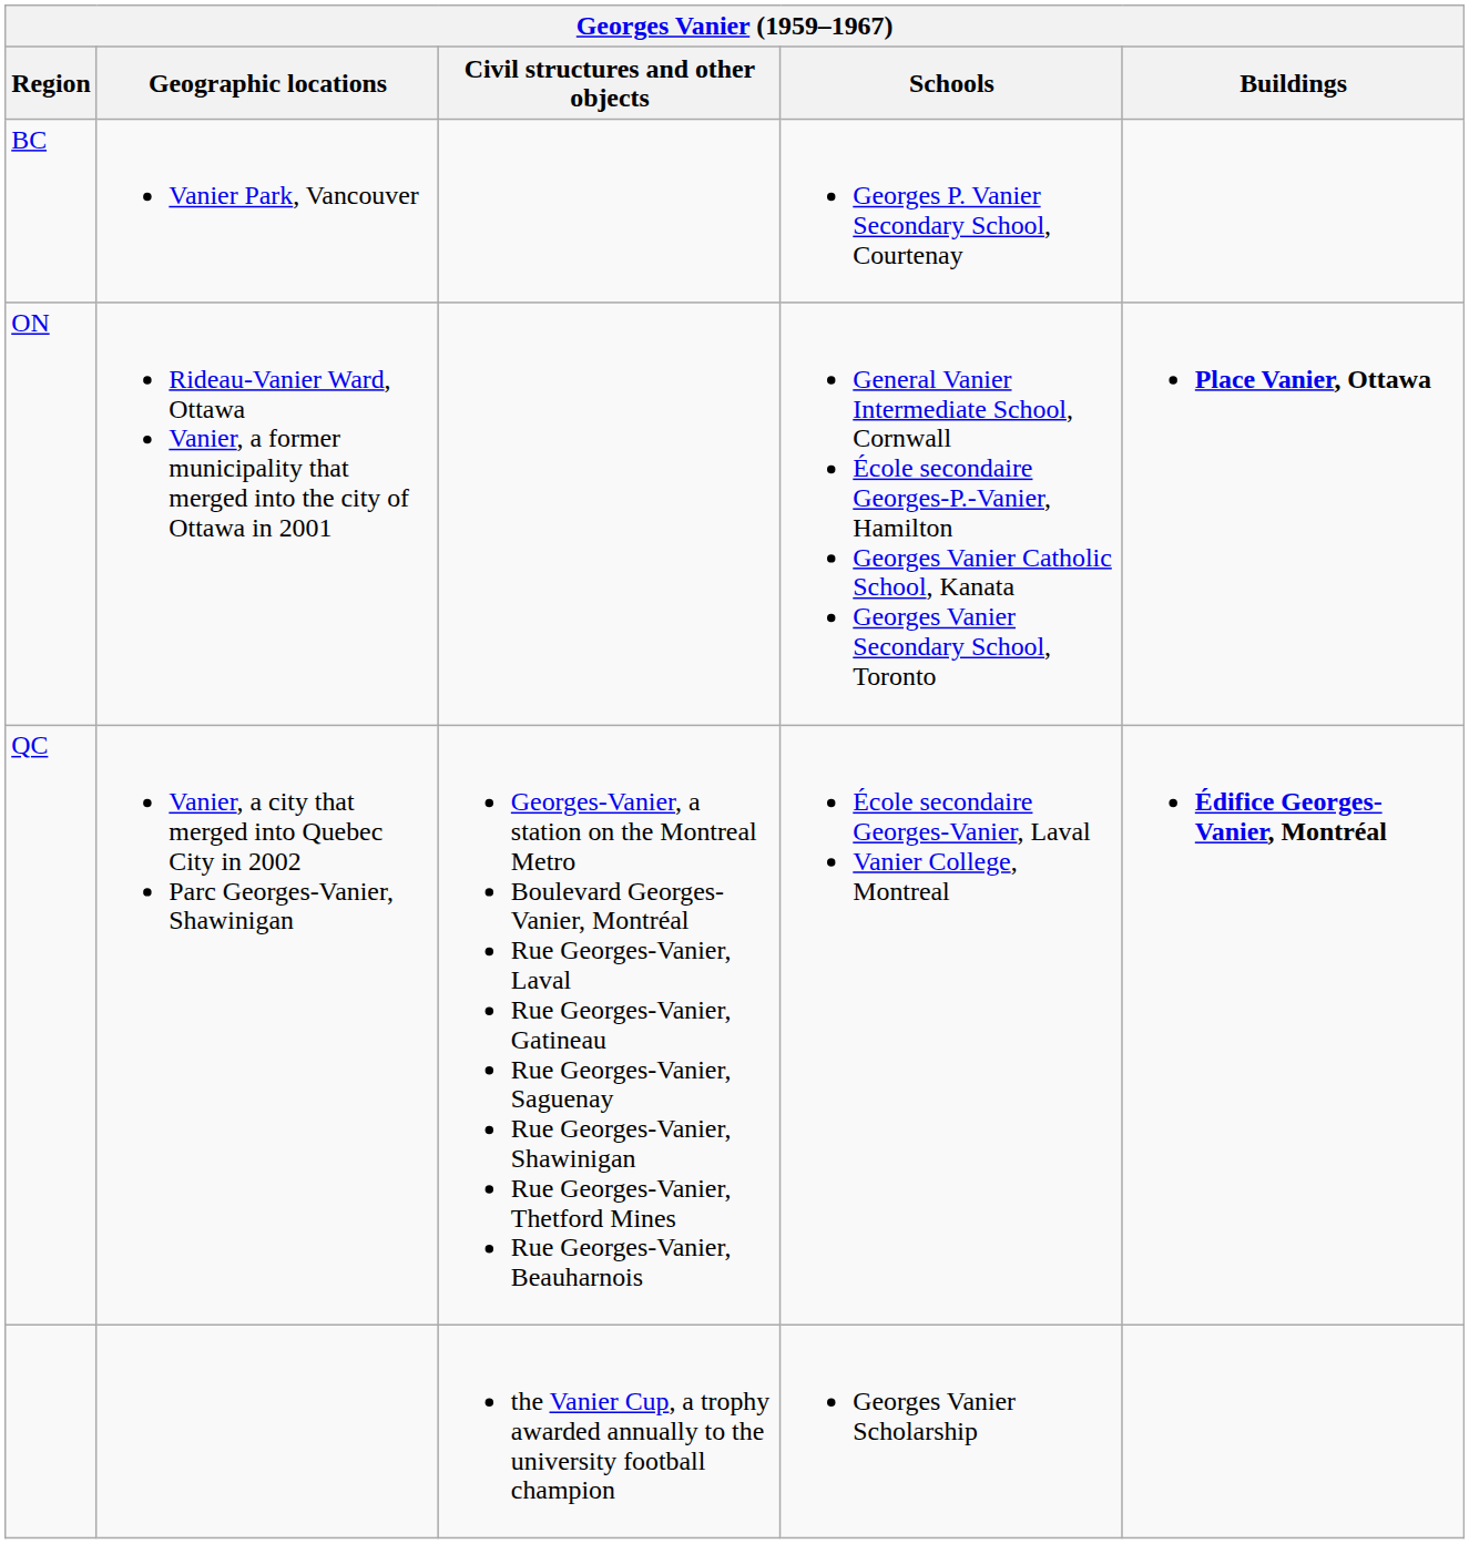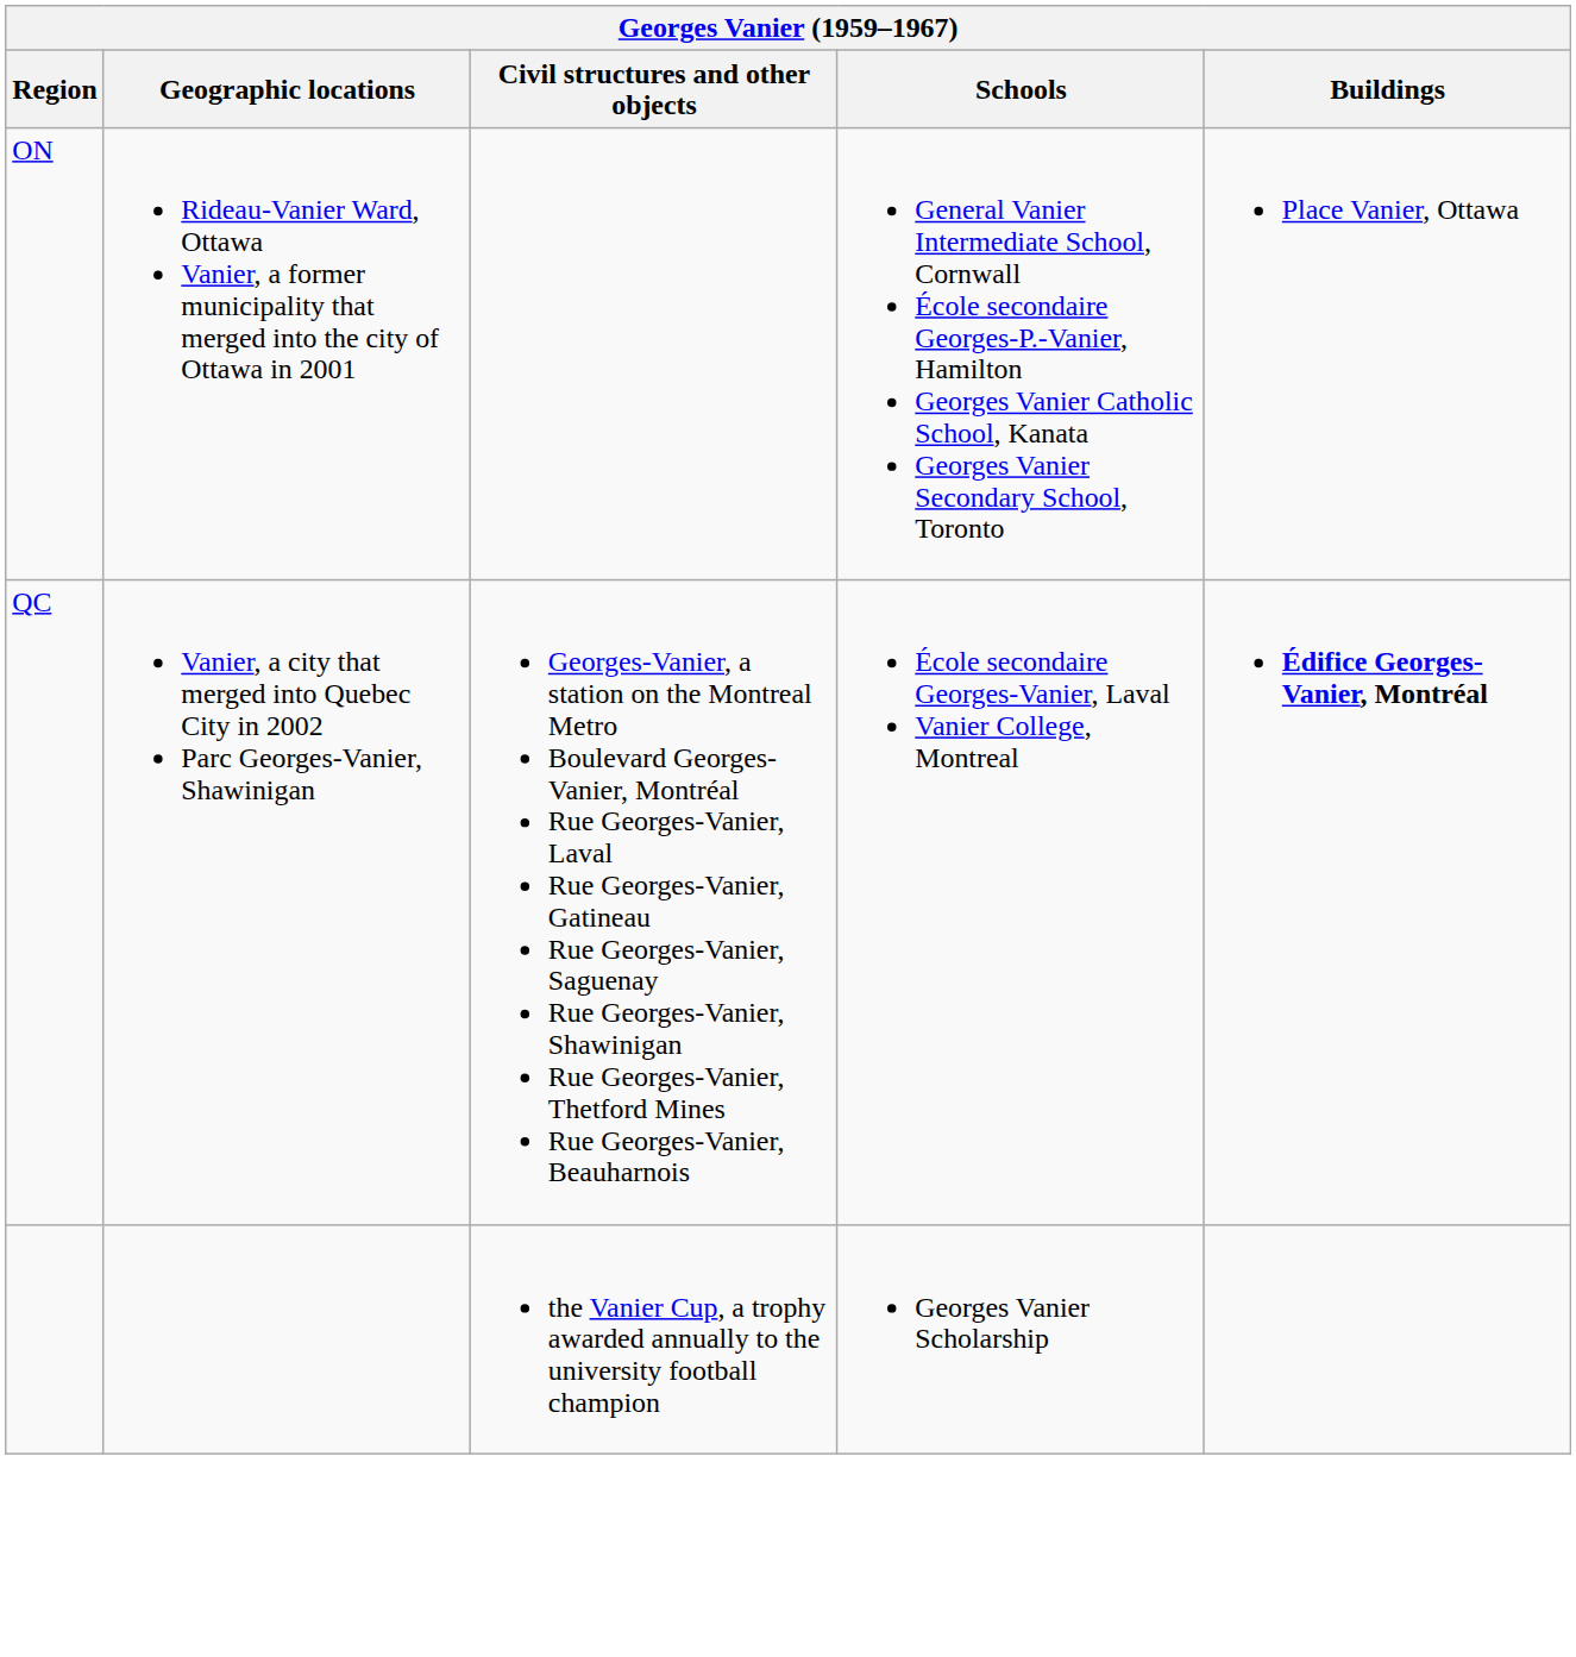- row: BC | Vanier Park, Vancouver | Georges P. Vanier Secondary School, Courtenay
ON | Buildings: bold -> normal
